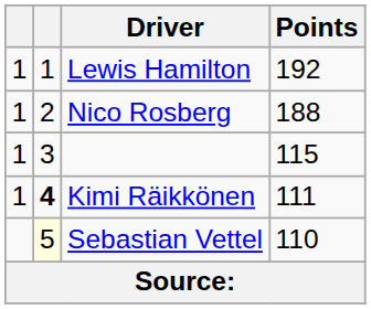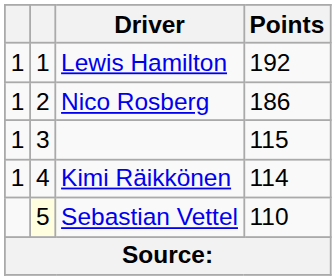Nico Rosberg | Points: 188 -> 186
Kimi Räikkönen | column 2: bold -> normal
Kimi Räikkönen | Points: 111 -> 114
